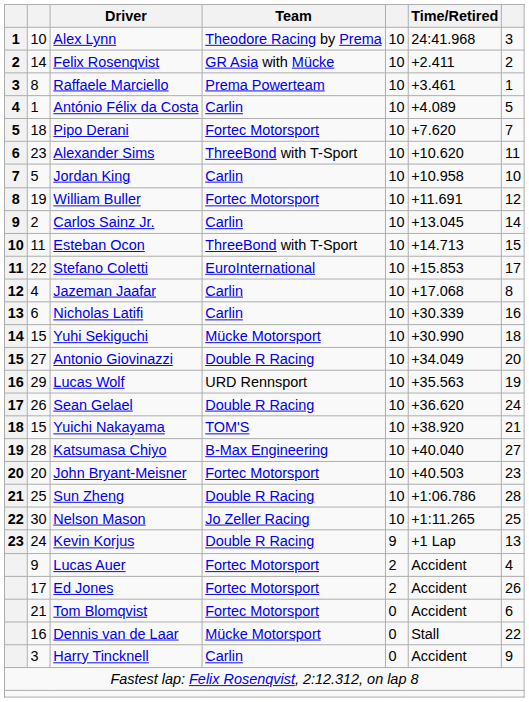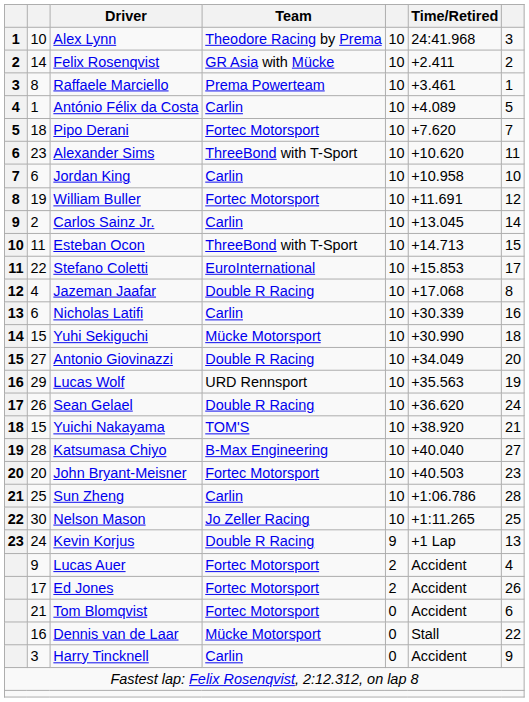Jordan King | column 2: 5 -> 6
Jazeman Jaafar | Team: Carlin -> Double R Racing
Sun Zheng | Team: Double R Racing -> Carlin
